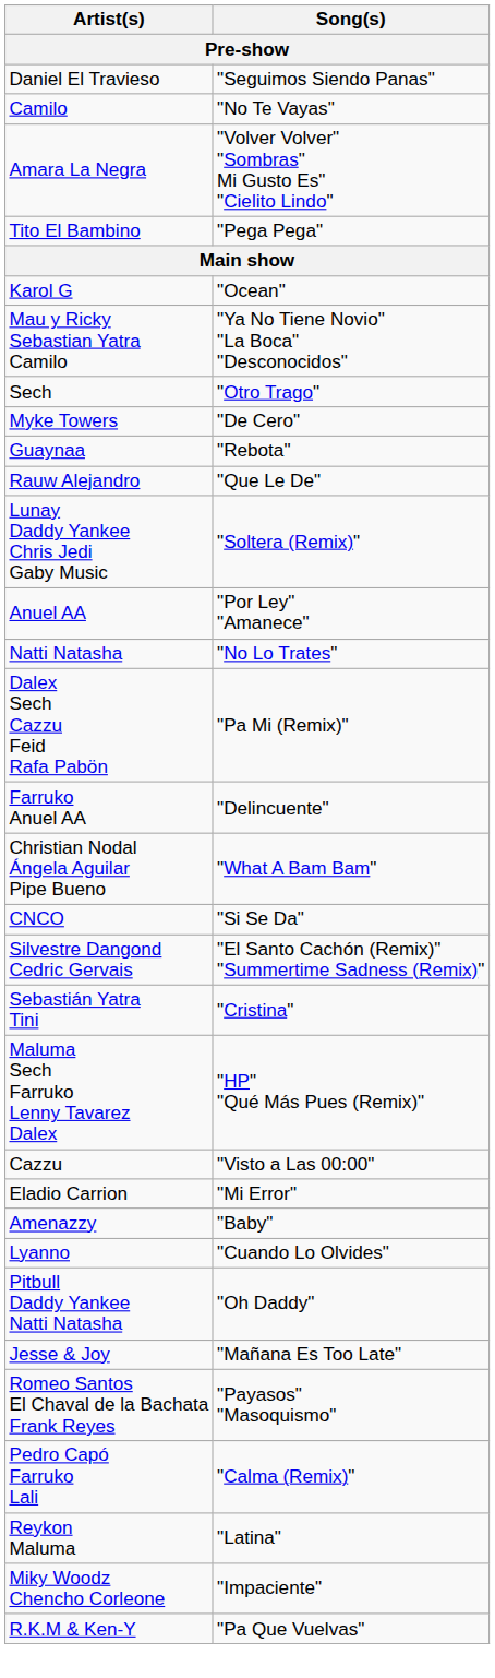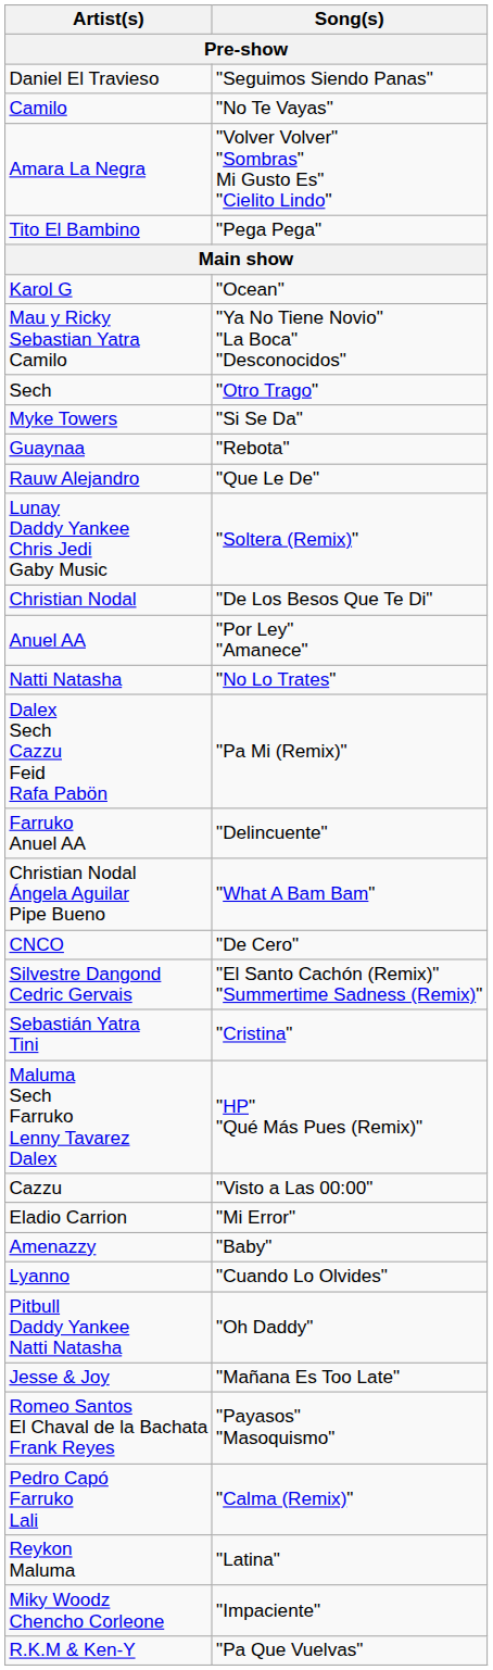Myke Towers | Song(s): "De Cero" -> "Si Se Da"
+ row: Christian Nodal | "De Los Besos Que Te Di"
CNCO | Song(s): "Si Se Da" -> "De Cero"
